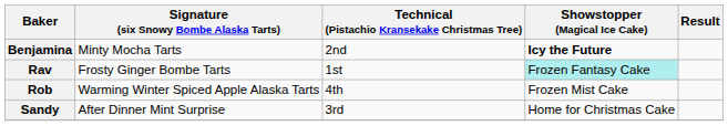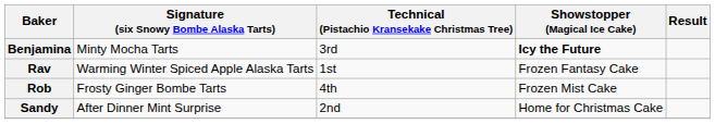Benjamina | Technical (Pistachio Kransekake Christmas Tree): 2nd -> 3rd
Rav | Signature (six Snowy Bombe Alaska Tarts): Frosty Ginger Bombe Tarts -> Warming Winter Spiced Apple Alaska Tarts
Rav | Showstopper (Magical Ice Cake): paleturquoise background -> no background
Rob | Signature (six Snowy Bombe Alaska Tarts): Warming Winter Spiced Apple Alaska Tarts -> Frosty Ginger Bombe Tarts
Sandy | Technical (Pistachio Kransekake Christmas Tree): 3rd -> 2nd
